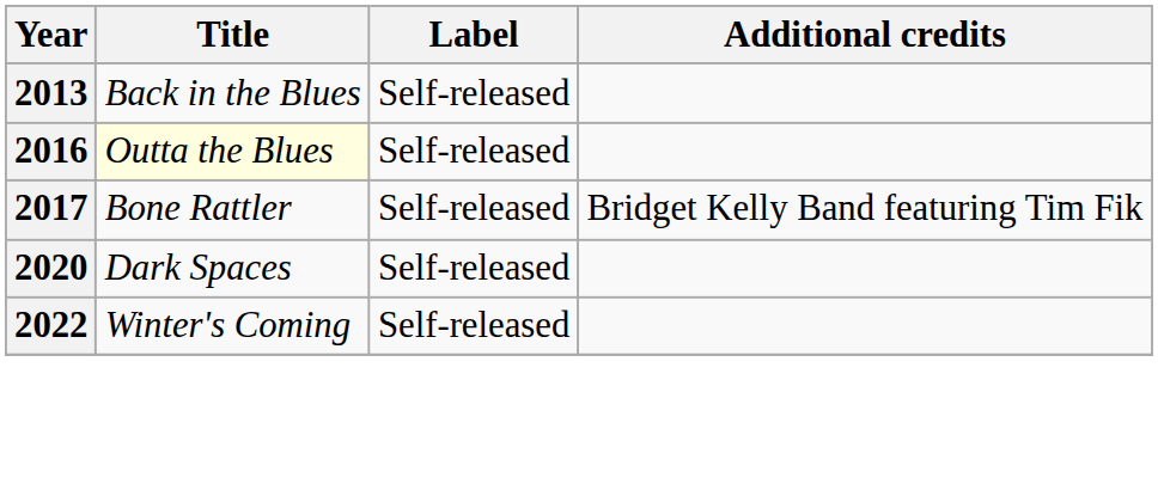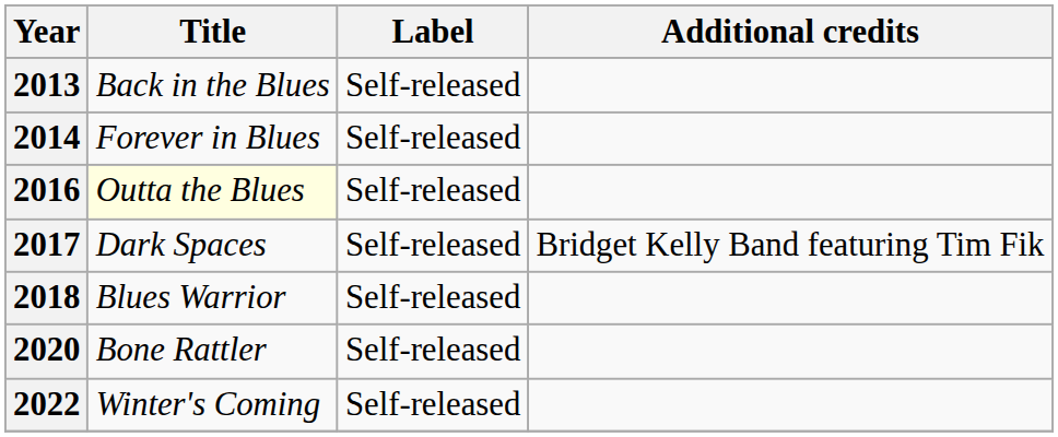+ row: 2014 | Forever in Blues | Self-released
2017 | Title: Bone Rattler -> Dark Spaces
+ row: 2018 | Blues Warrior | Self-released
2020 | Title: Dark Spaces -> Bone Rattler
